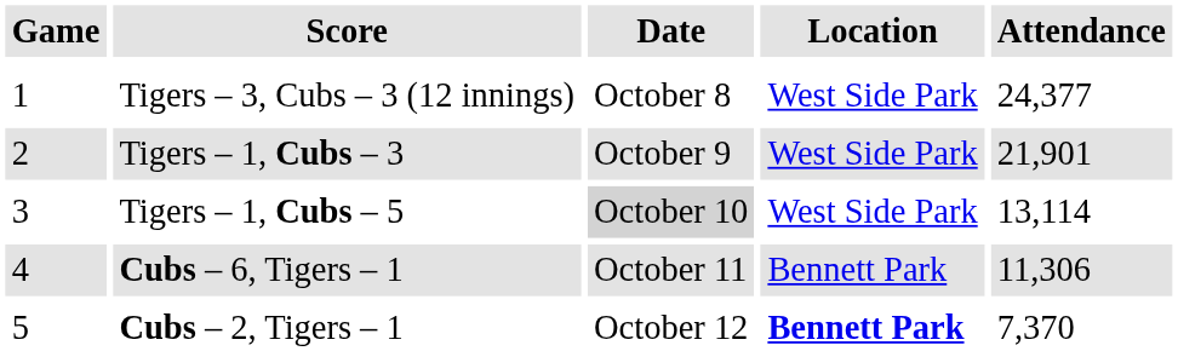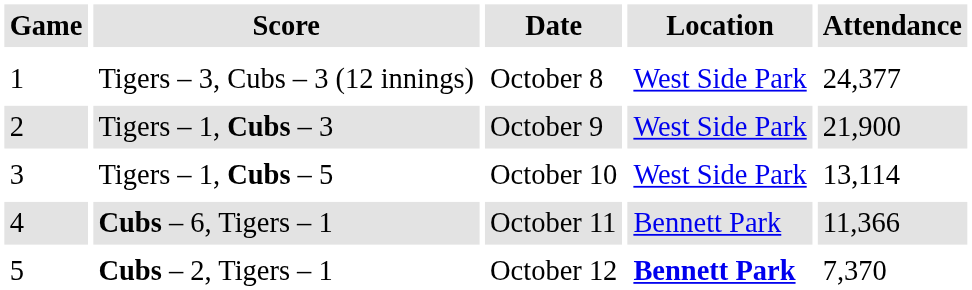Tigers – 1, Cubs – 3 | Attendance: 21,901 -> 21,900
Tigers – 1, Cubs – 5 | Date: lightgrey background -> no background
Cubs – 6, Tigers – 1 | Attendance: 11,306 -> 11,366
